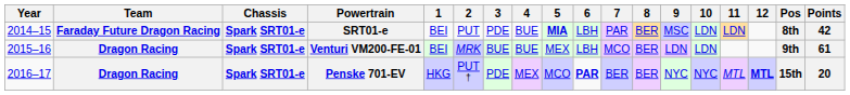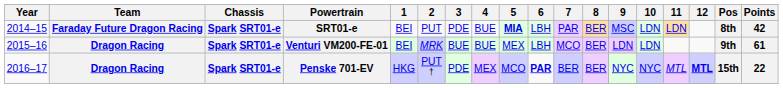Penske 701-EV | Points: 20 -> 22
